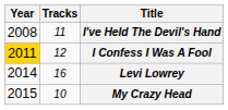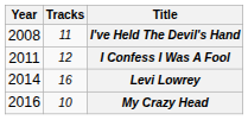I Confess I Was A Fool | Year: gold background -> no background
My Crazy Head | Year: 2015 -> 2016
